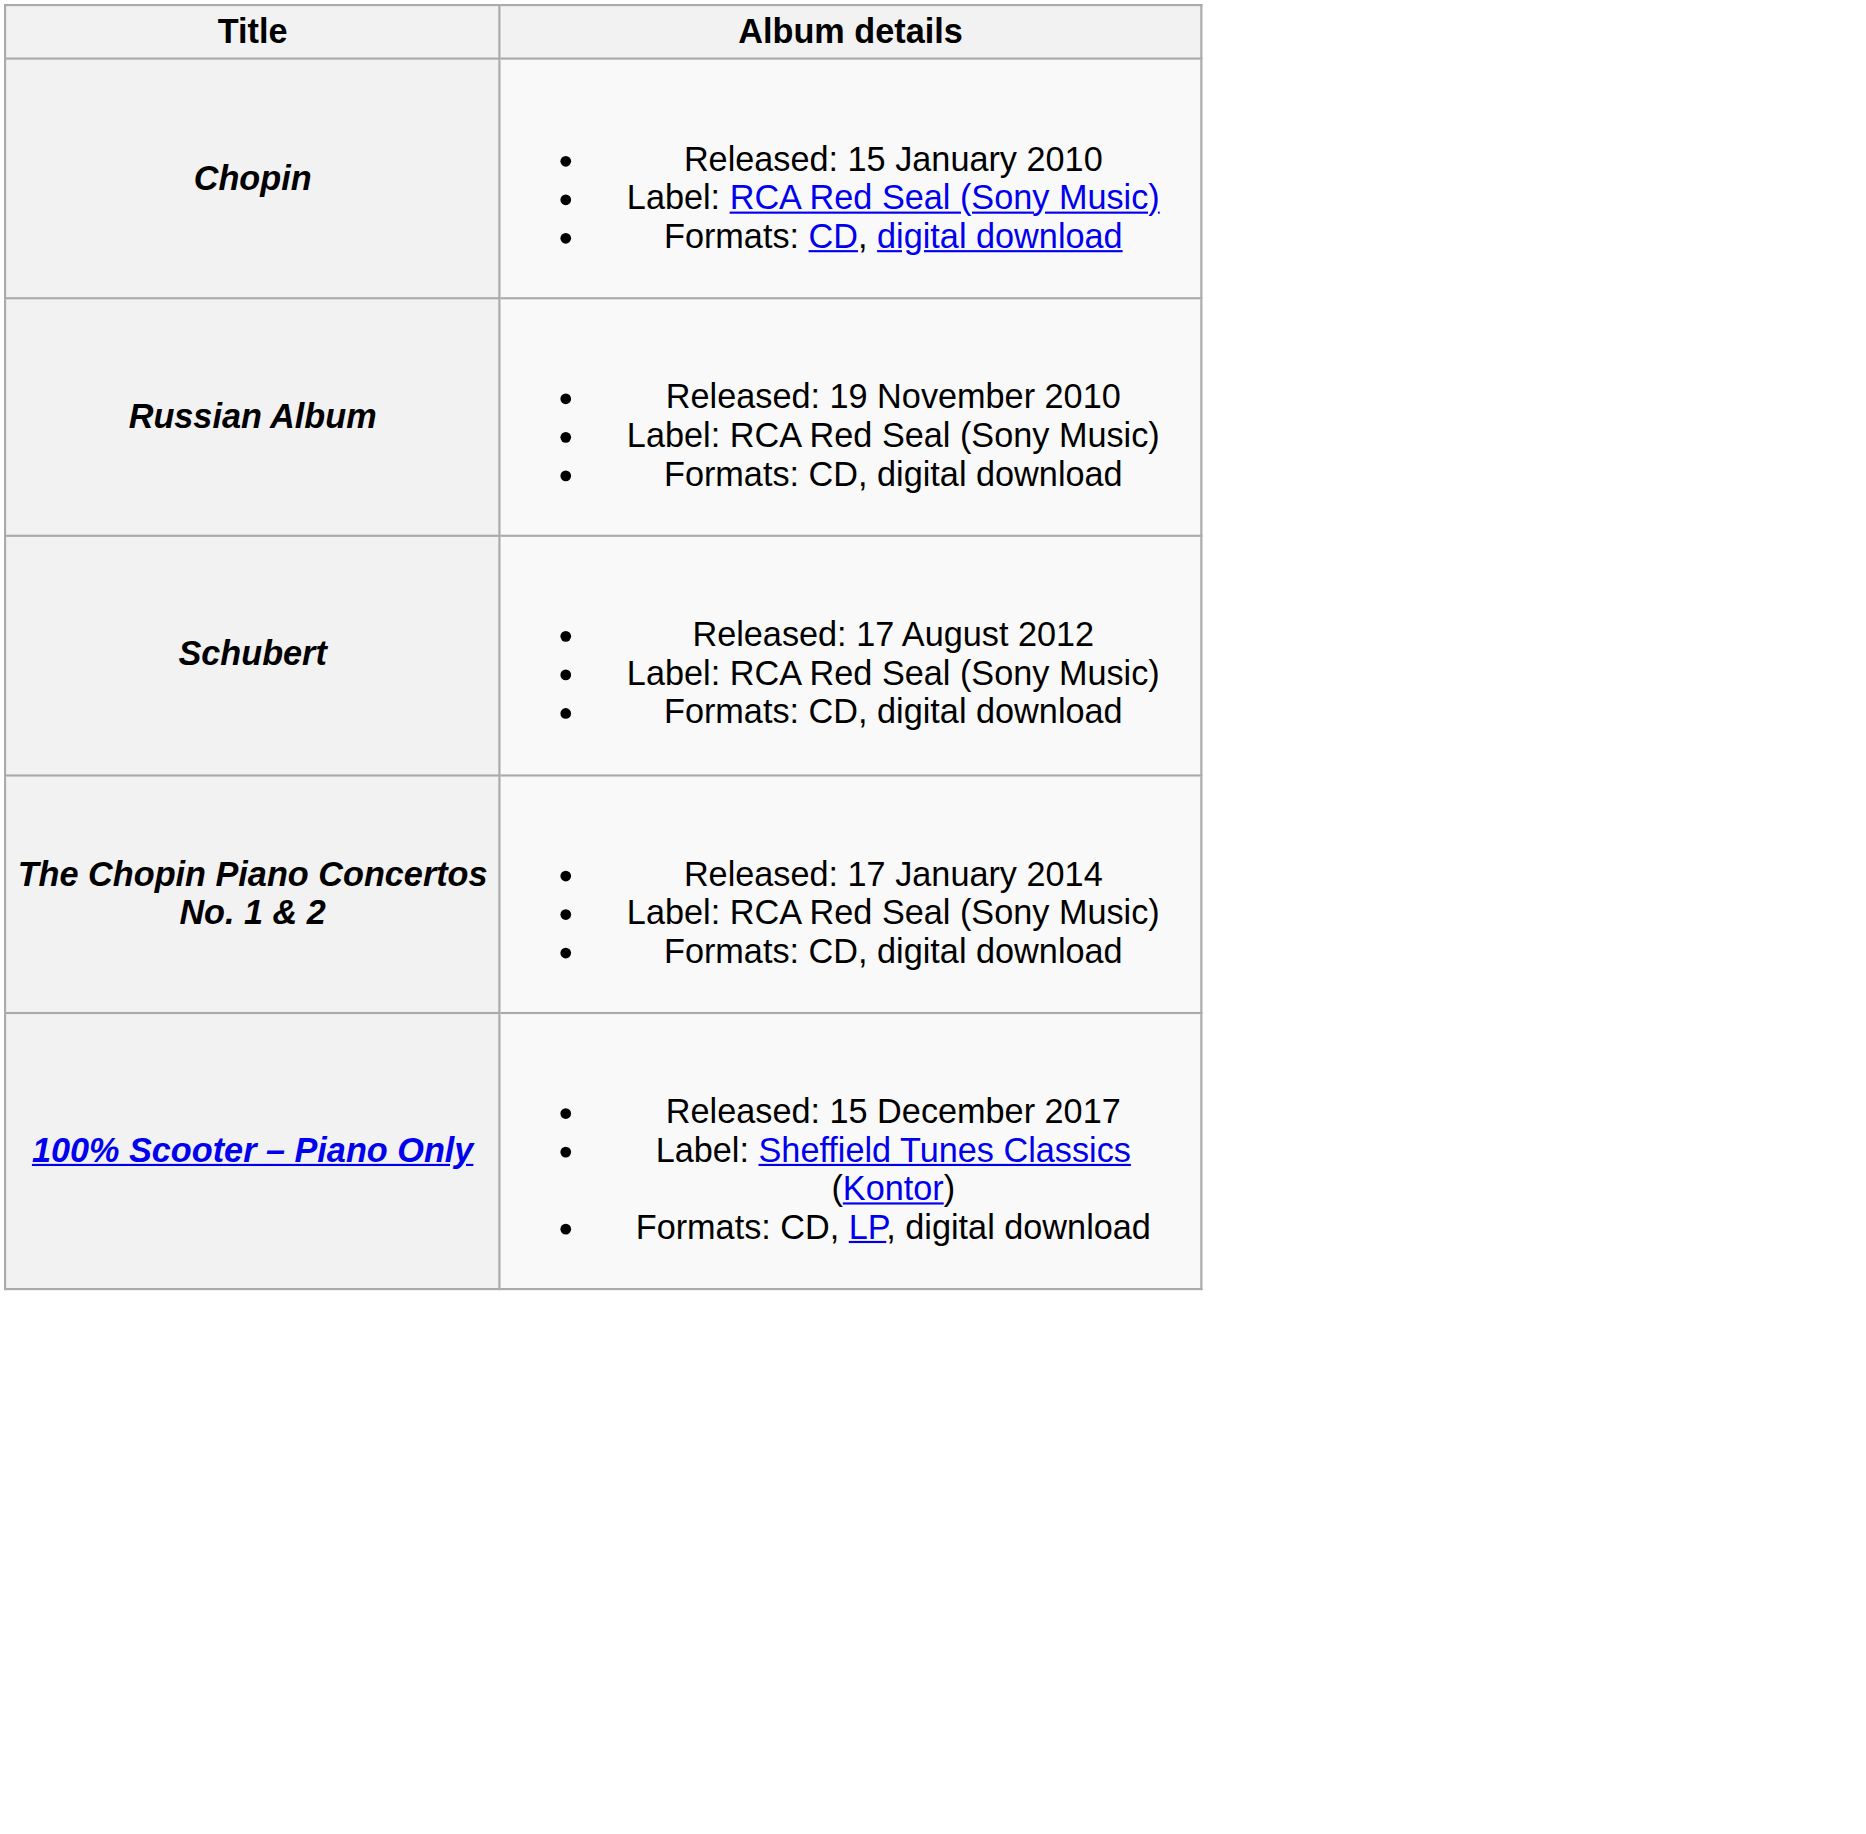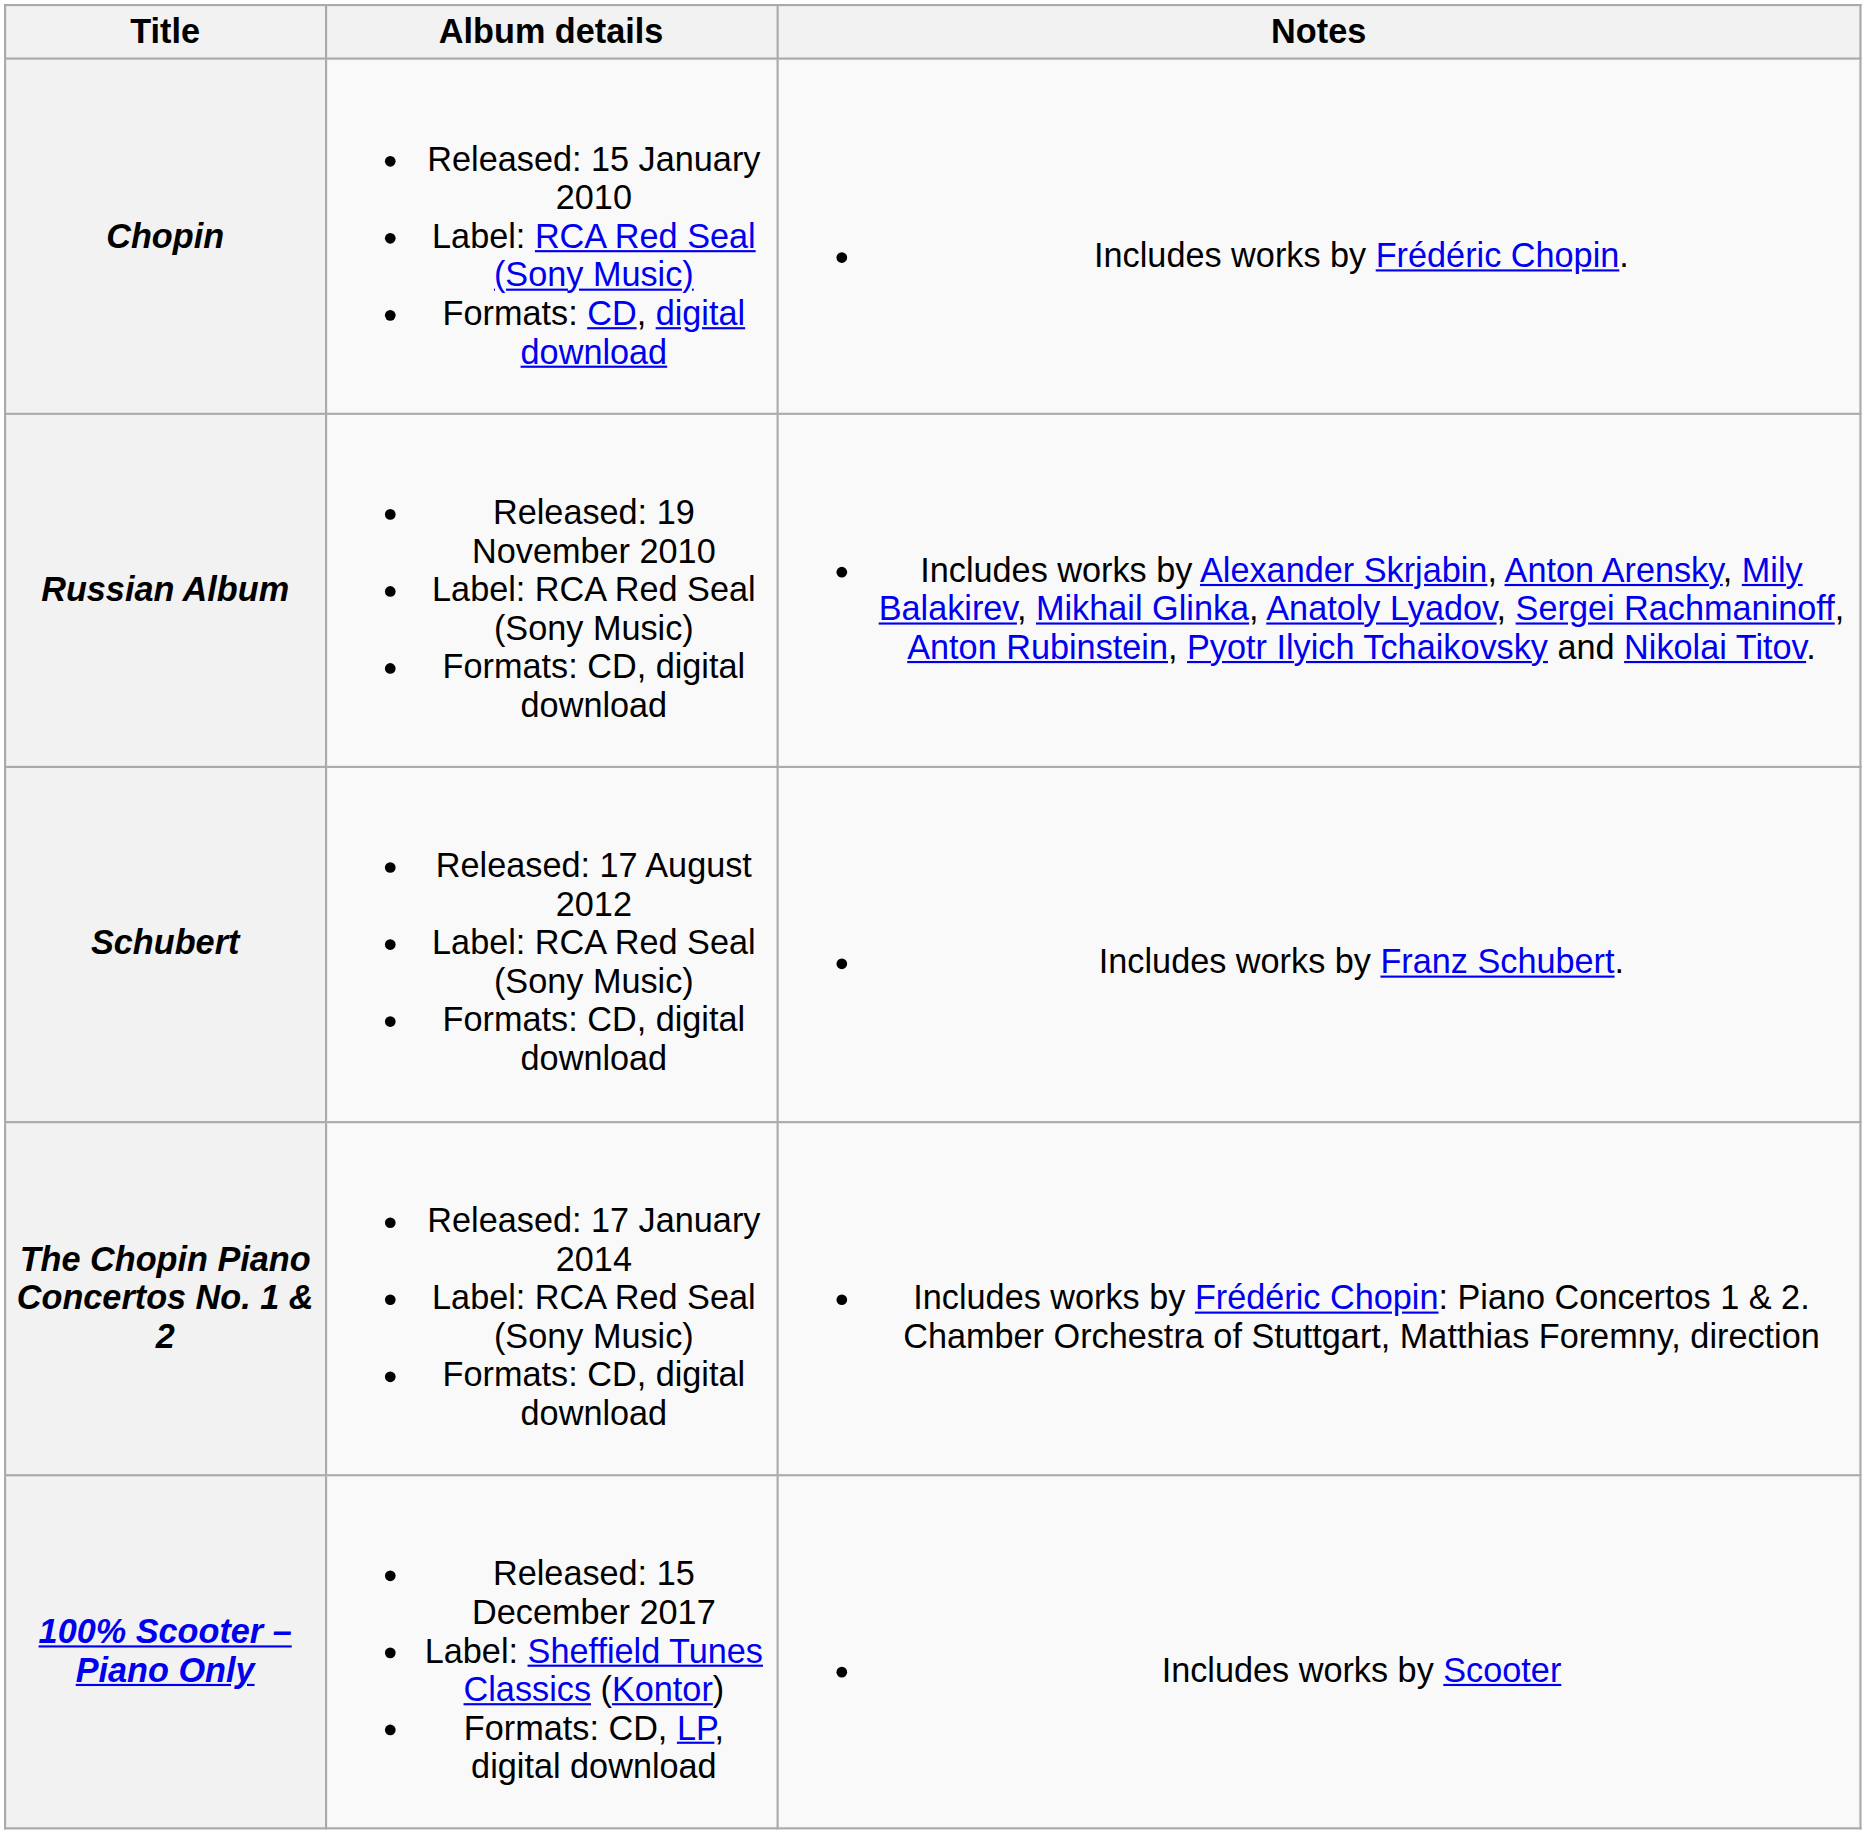+ column: Notes | Includes works by Frédéric Chopin. | Includes works by Alexander Skrjabin, Anton Arensky, Mily Balakirev, Mikhail Glinka, Anatoly Lyadov, Sergei Rachmaninoff, Anton Rubinstein, Pyotr Ilyich Tchaikovsky and Nikolai Titov. | Includes works by Franz Schubert. | Includes works by Frédéric Chopin: Piano Concertos 1 & 2. Chamber Orchestra of Stuttgart, Matthias Foremny, direction | Includes works by Scooter
